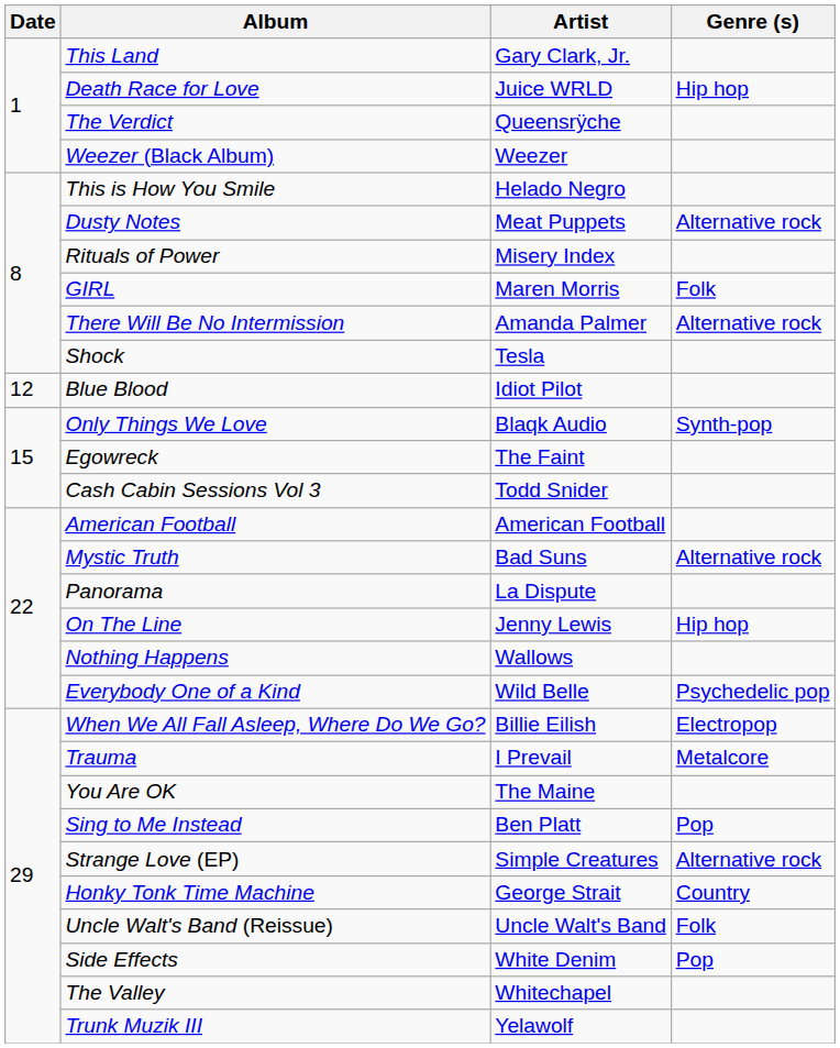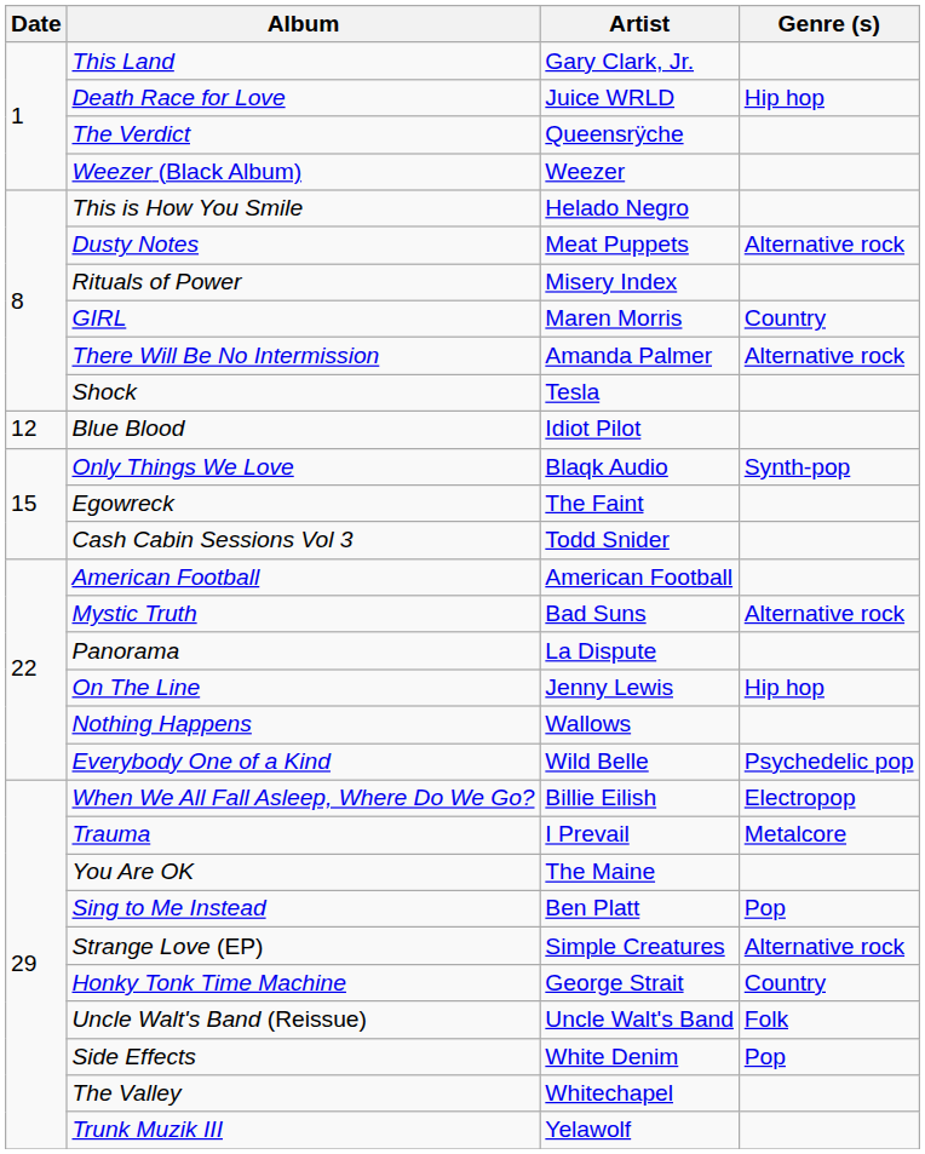GIRL | Genre (s): Folk -> Country
